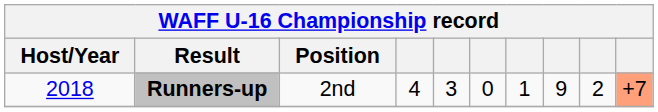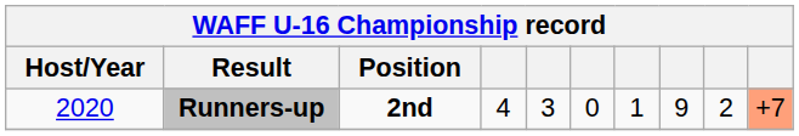Runners-up | Host/Year: 2018 -> 2020
Runners-up | Position: normal -> bold
